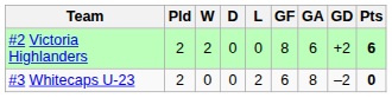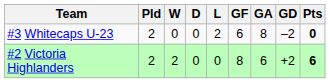rows swapped: #2 Victoria Highlanders <-> #3 Whitecaps U-23
